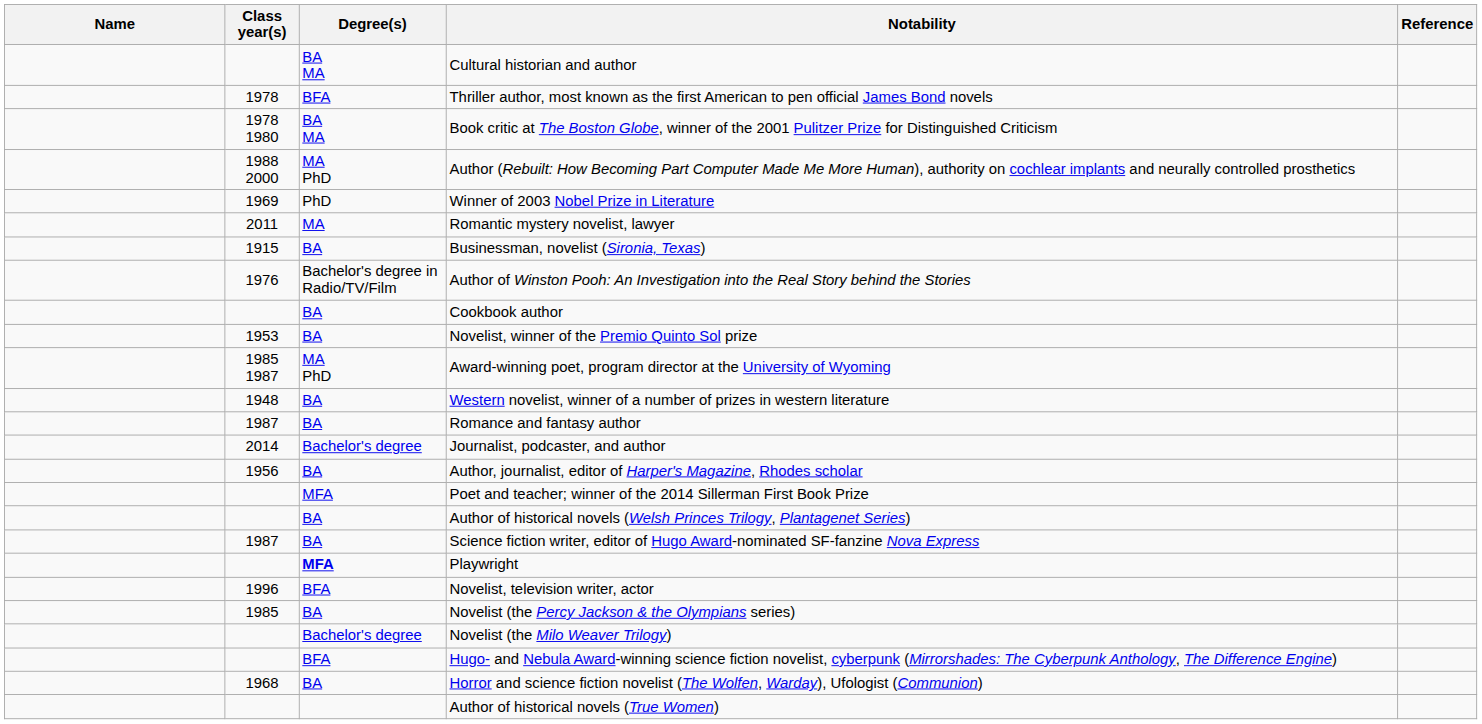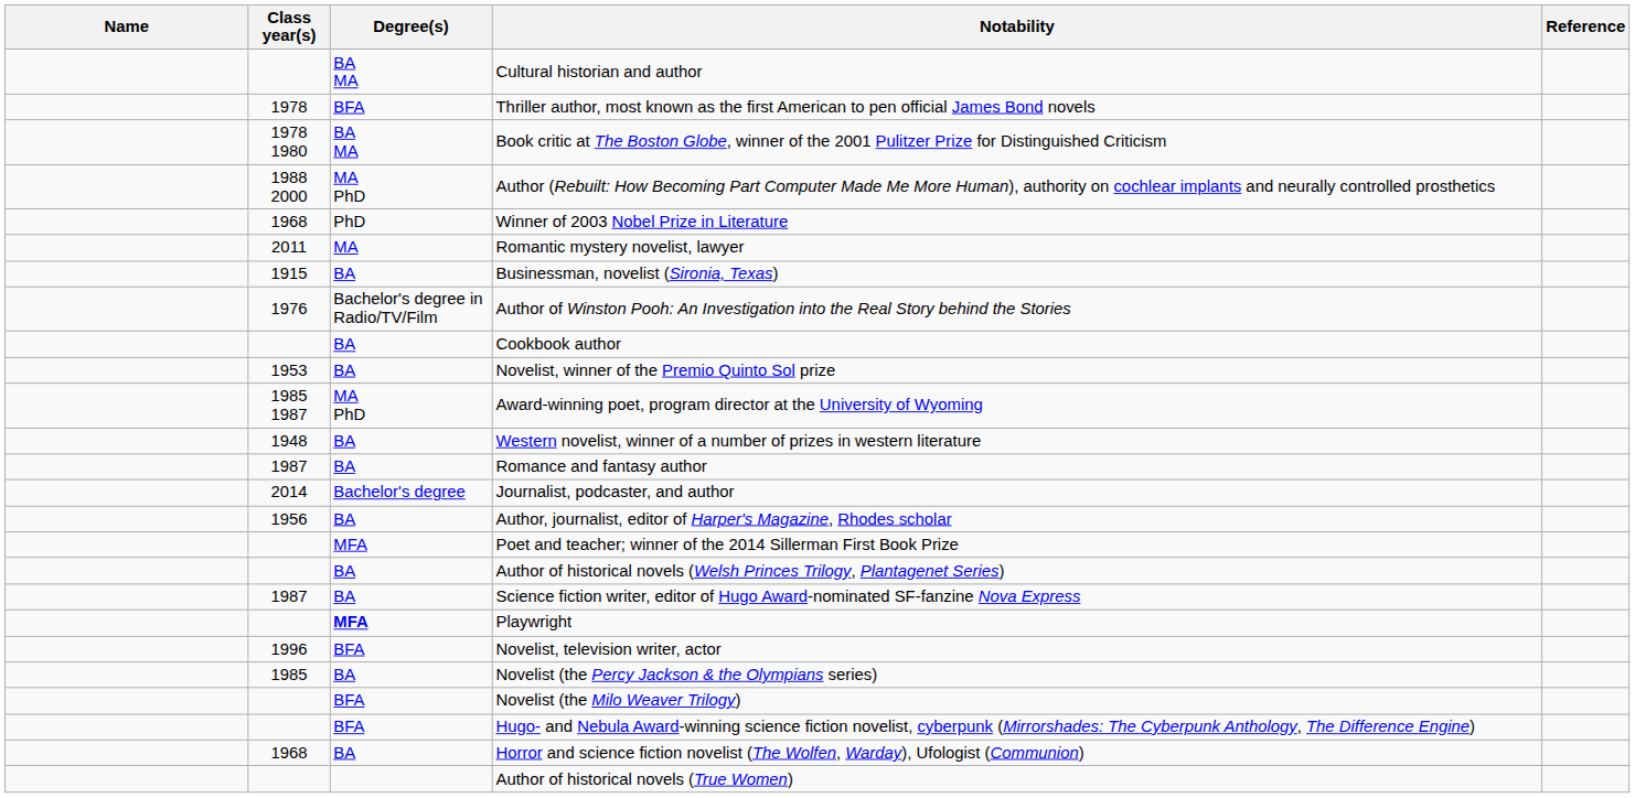Winner of 2003 Nobel Prize in Literature | Class year(s): 1969 -> 1968
Novelist (the Milo Weaver Trilogy) | Degree(s): Bachelor's degree -> BFA
